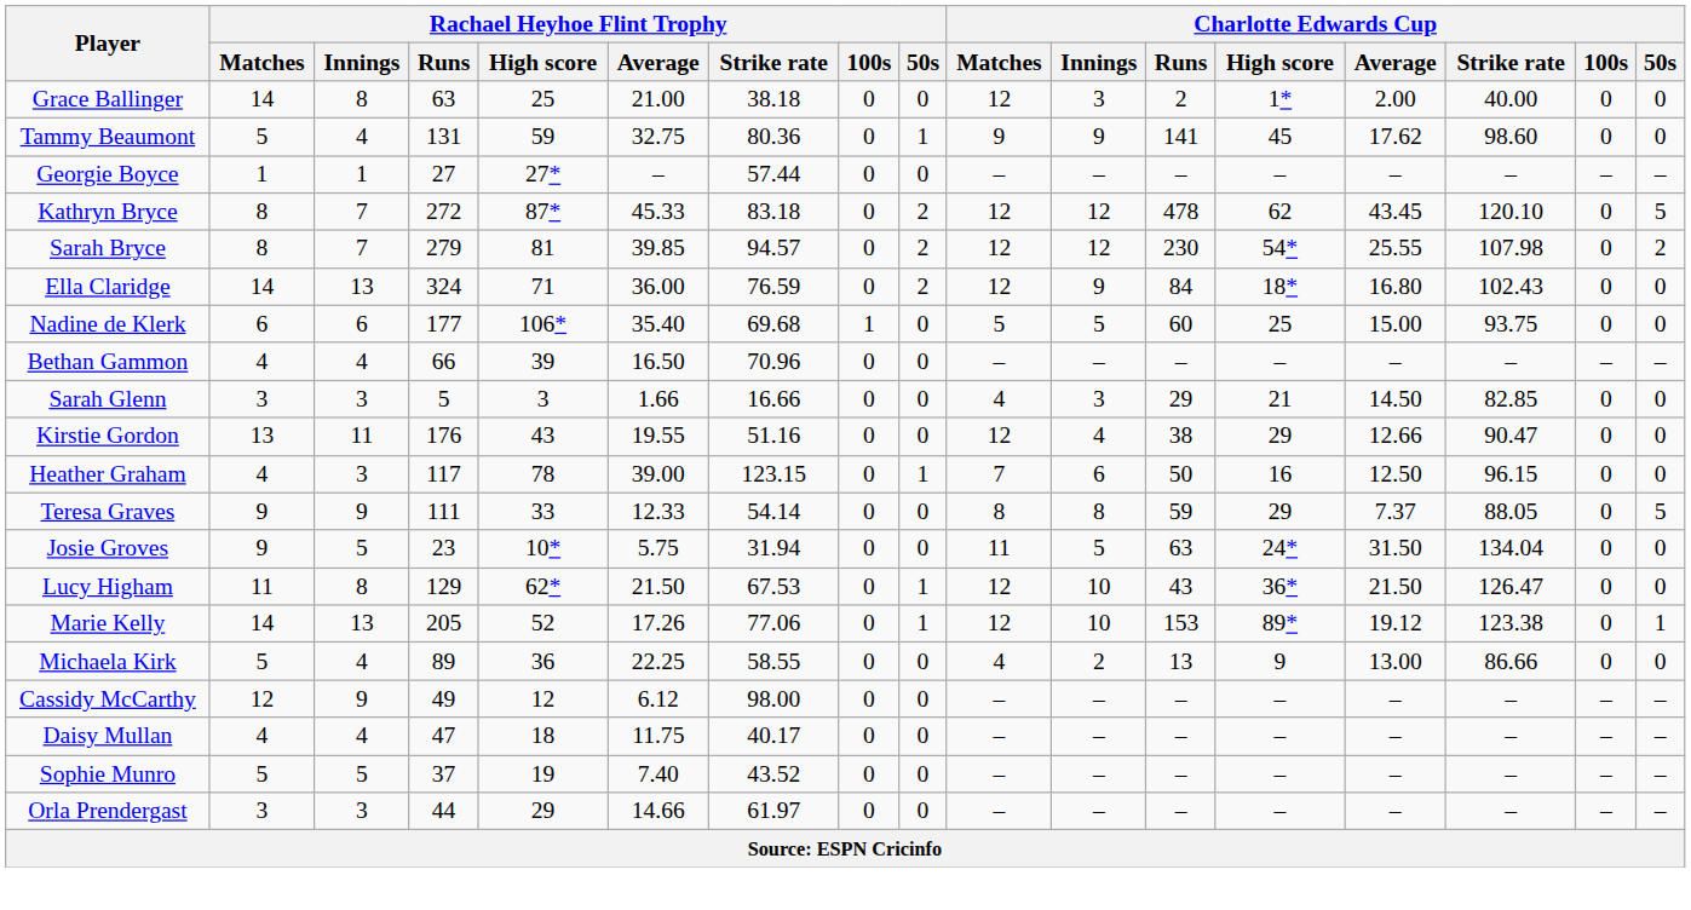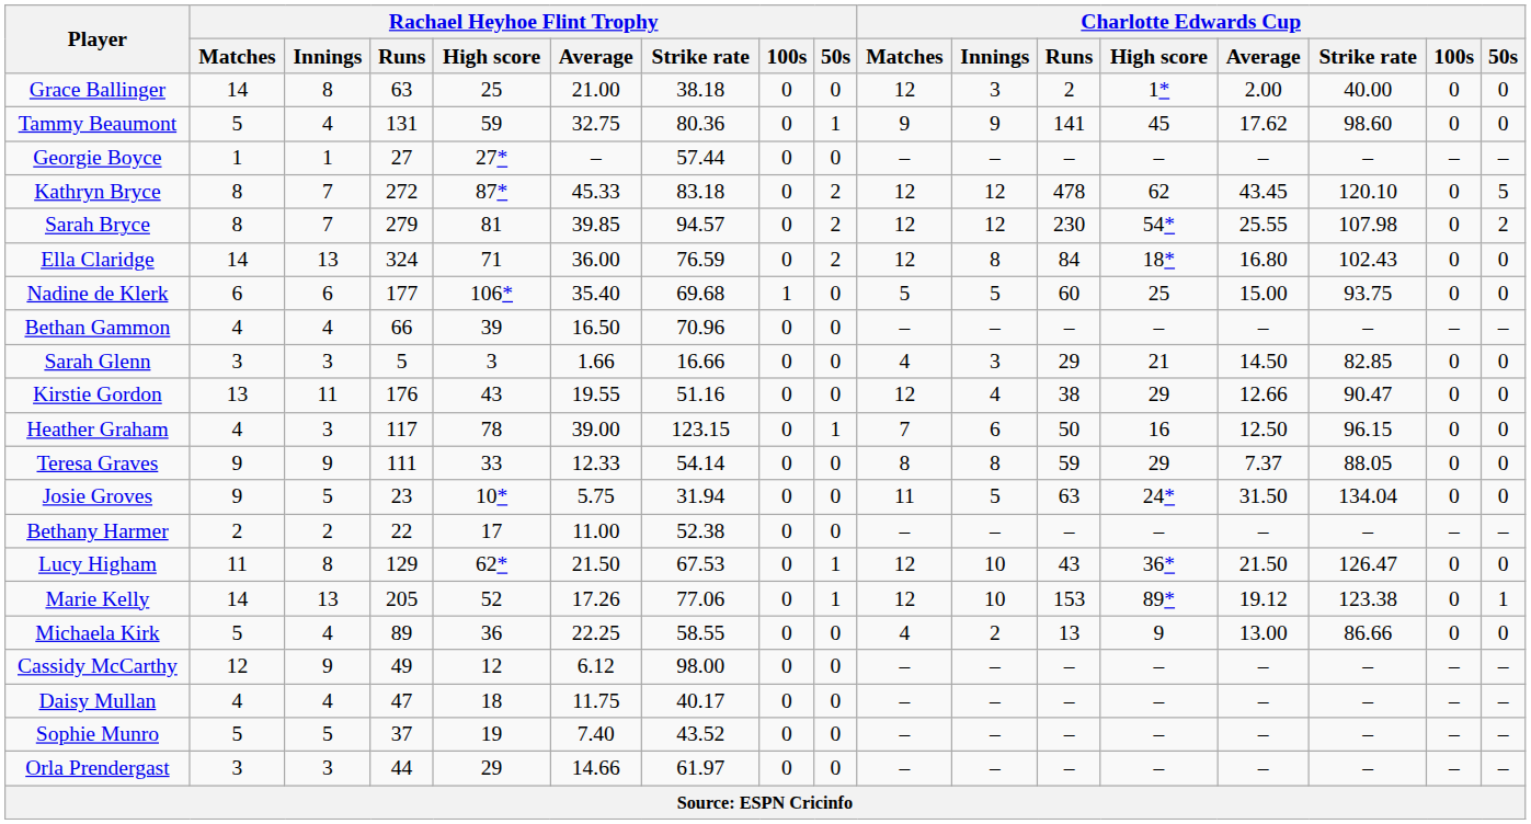Ella Claridge | Charlotte Edwards Cup / Innings: 9 -> 8
Teresa Graves | Charlotte Edwards Cup / 50s: 5 -> 0
+ row: Bethany Harmer | 2 | 2 | 22 | 17 | 11.00 | 52.38 | 0 | 0 | – | – | – | – | – | – | – | –
